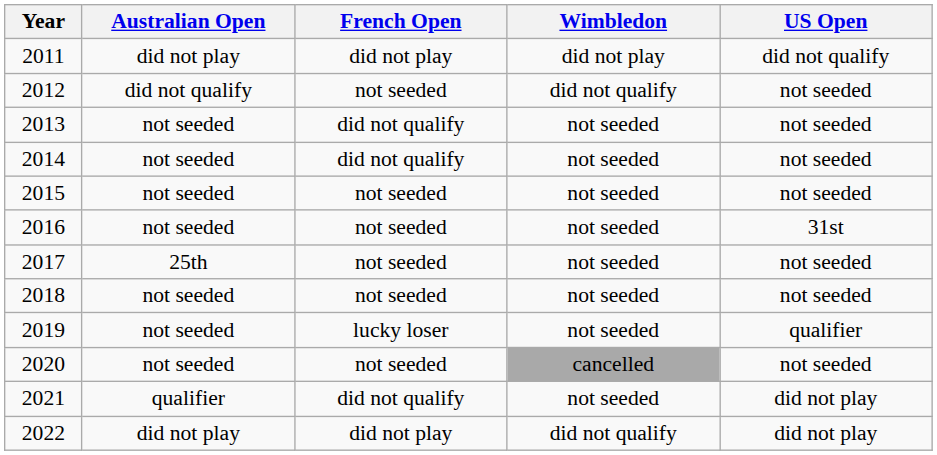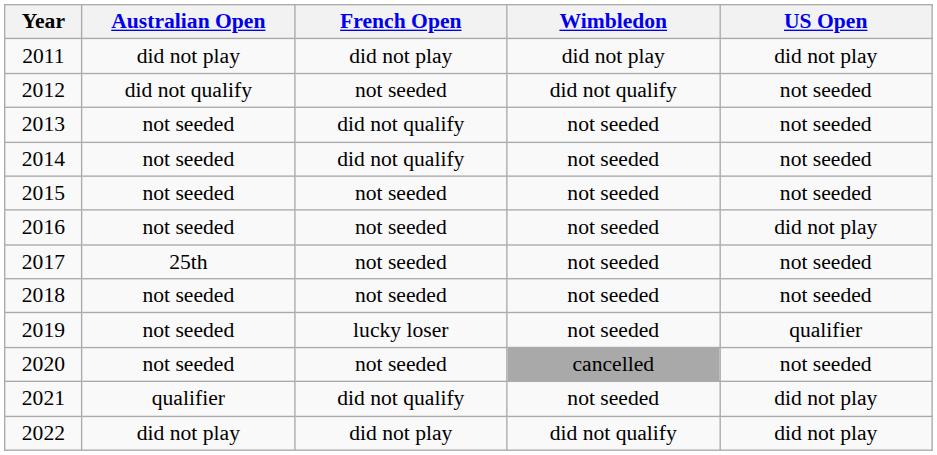2011 | US Open: did not qualify -> did not play
2016 | US Open: 31st -> did not play
